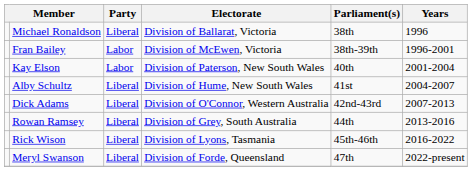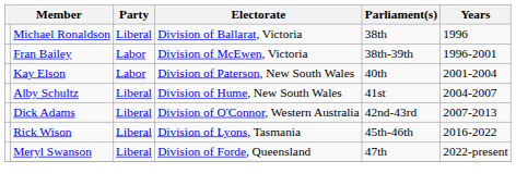- row: Rowan Ramsey | Liberal | Division of Grey, South Australia | 44th | 2013-2016
